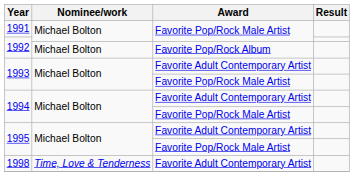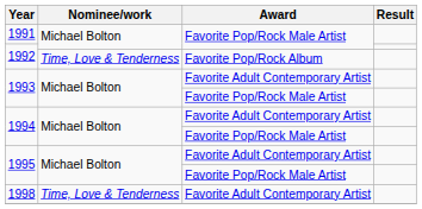1992 / Favorite Pop/Rock Album | Nominee/work: Michael Bolton -> Time, Love & Tenderness
